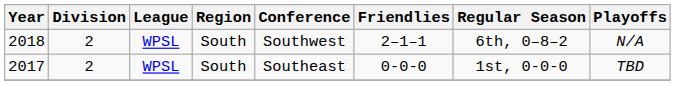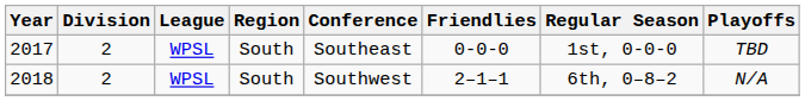rows swapped: 2017 <-> 2018
